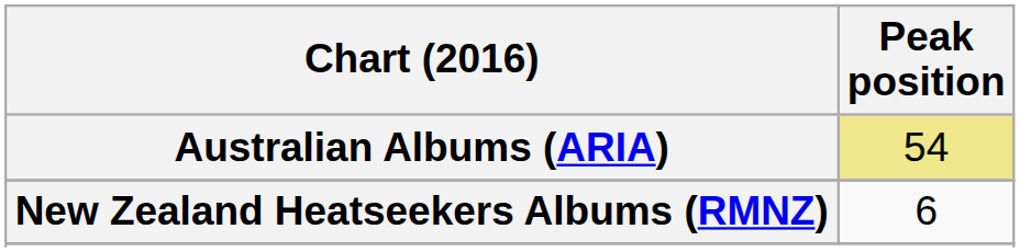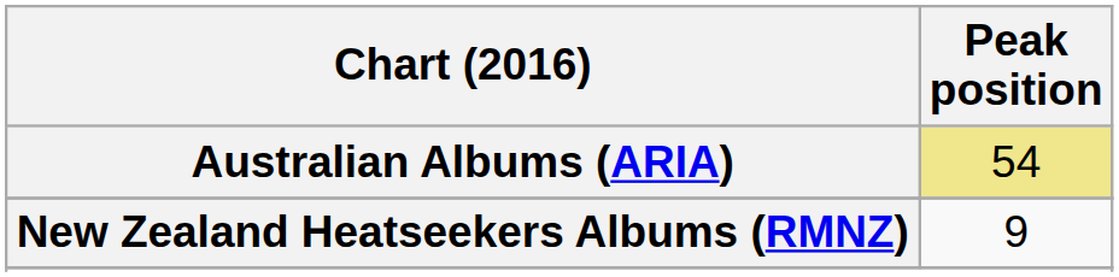New Zealand Heatseekers Albums (RMNZ) | Peak position: 6 -> 9
